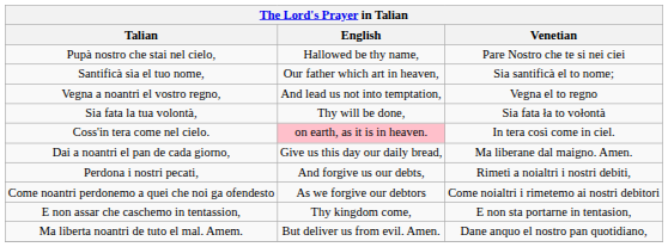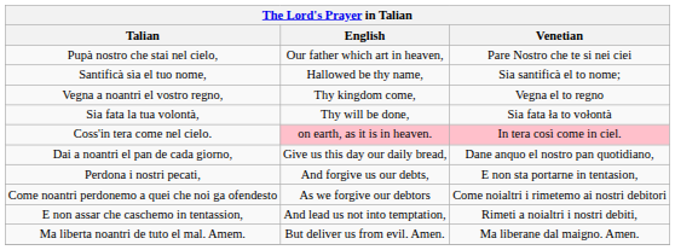Pupà nostro che stai nel cielo, | English: Hallowed be thy name, -> Our father which art in heaven,
Santificà sìa el tuo nome, | English: Our father which art in heaven, -> Hallowed be thy name,
Vegna a noantri el vostro regno, | English: And lead us not into temptation, -> Thy kingdom come,
Coss'in tera come nel cielo. | Venetian: no background -> pink background
Dai a noantri el pan de cada giorno, | Venetian: Ma liberane dal maigno. Amen. -> Dane anquo el nostro pan quotidiano,
Perdona i nostri pecati, | Venetian: Rimeti a noialtri i nostri debiti, -> E non sta portarne in tentasion,
E non assar che caschemo in tentassion, | English: Thy kingdom come, -> And lead us not into temptation,
E non assar che caschemo in tentassion, | Venetian: E non sta portarne in tentasion, -> Rimeti a noialtri i nostri debiti,
Ma liberta noantri de tuto el mal. Amem. | Venetian: Dane anquo el nostro pan quotidiano, -> Ma liberane dal maigno. Amen.
